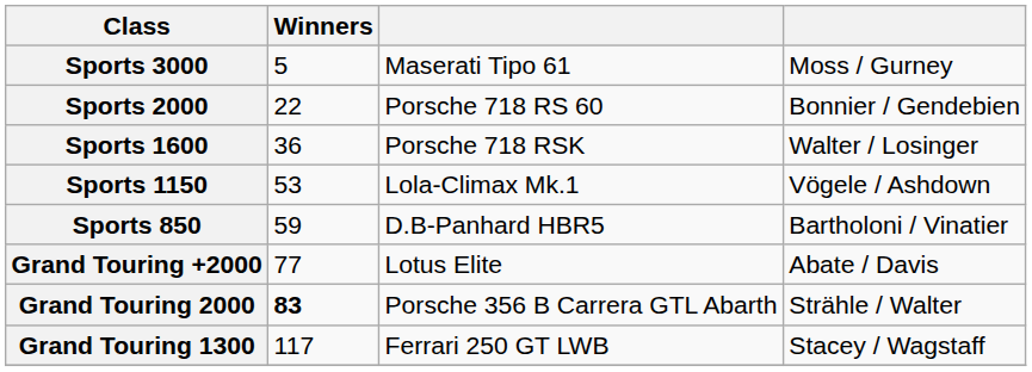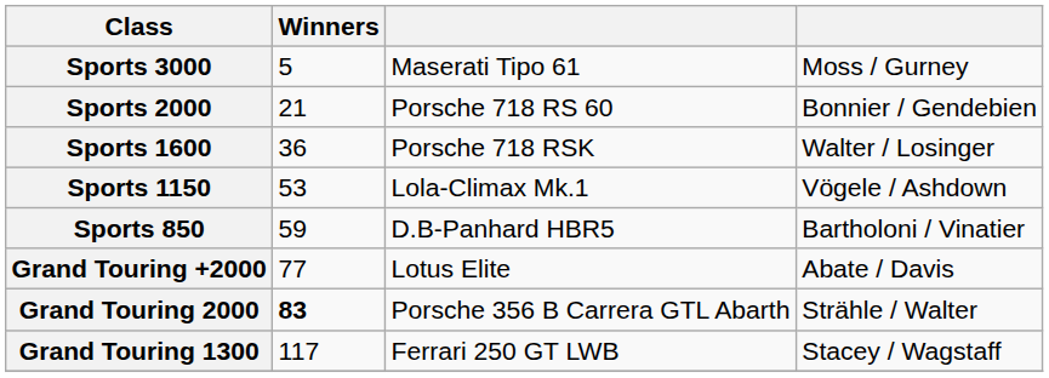Sports 2000 | Winners: 22 -> 21
